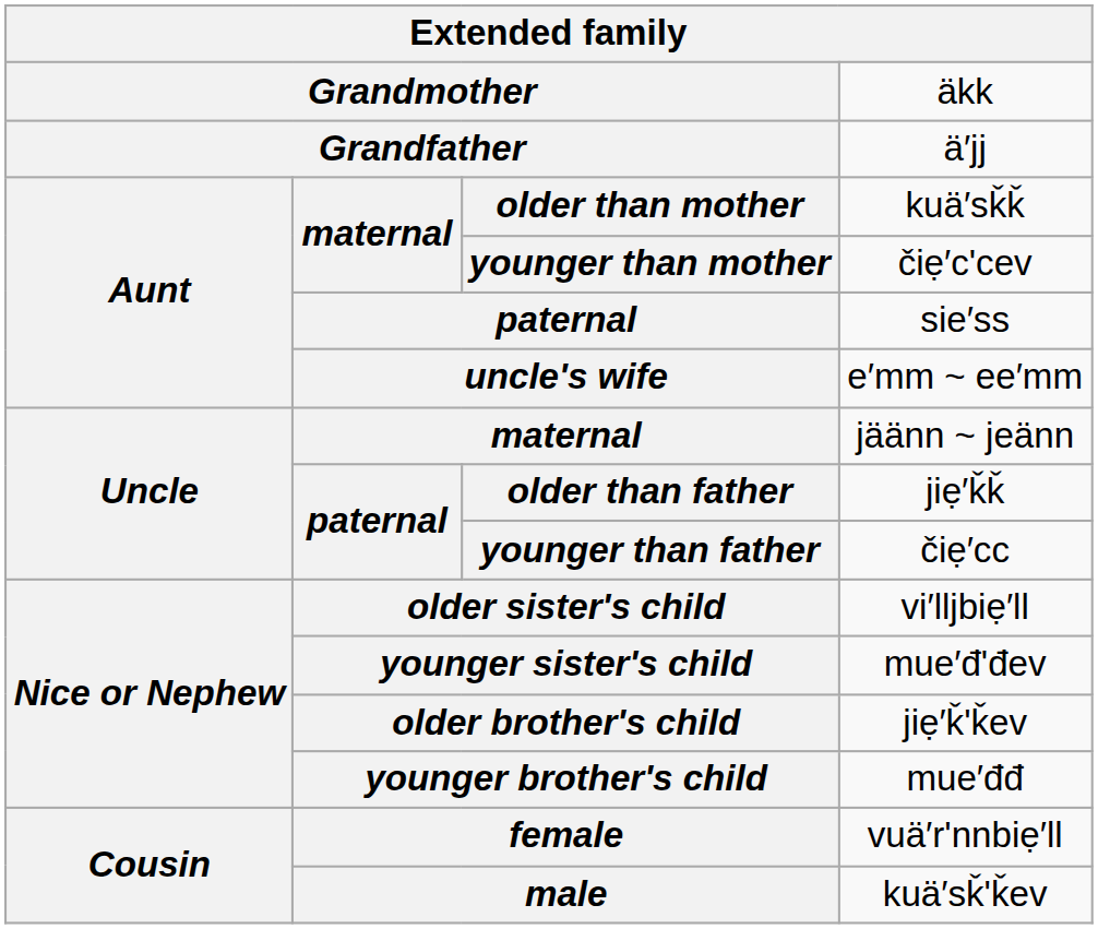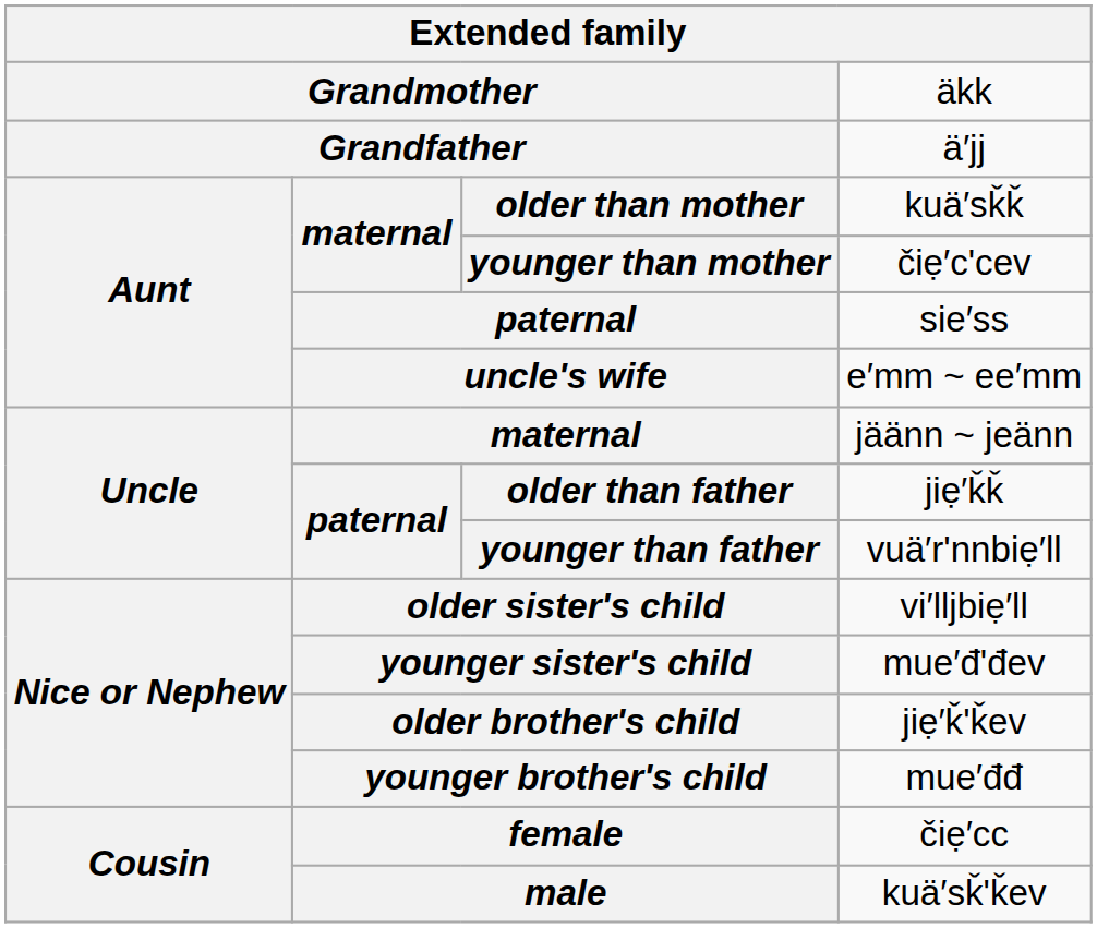younger than father | column 4: čiẹ′cc -> vuä′r'nnbiẹ′ll
female | column 4: vuä′r'nnbiẹ′ll -> čiẹ′cc
